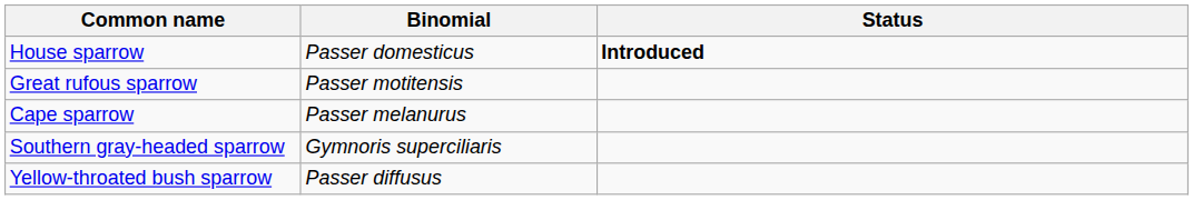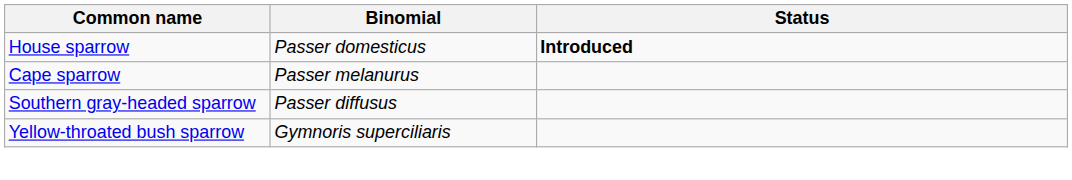- row: Great rufous sparrow | Passer motitensis
Southern gray-headed sparrow | Binomial: Gymnoris superciliaris -> Passer diffusus
Yellow-throated bush sparrow | Binomial: Passer diffusus -> Gymnoris superciliaris
